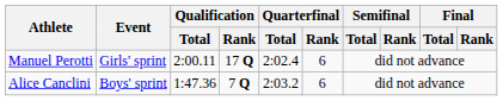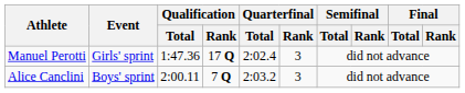Manuel Perotti | Qualification / Total: 2:00.11 -> 1:47.36
Manuel Perotti | Quarterfinal / Rank: 6 -> 3
Alice Canclini | Qualification / Total: 1:47.36 -> 2:00.11
Alice Canclini | Quarterfinal / Rank: 6 -> 3
